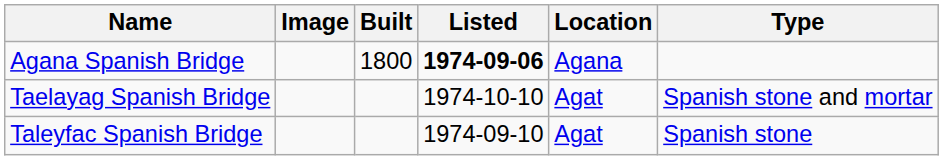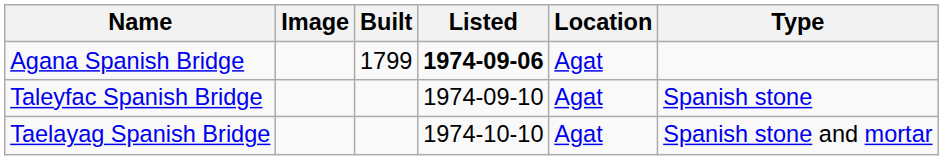Agana Spanish Bridge | Built: 1800 -> 1799
Agana Spanish Bridge | Location: Agana -> Agat
rows swapped: Taelayag Spanish Bridge <-> Taleyfac Spanish Bridge
